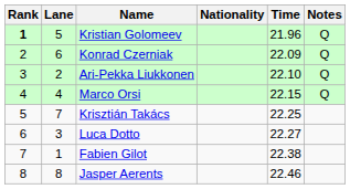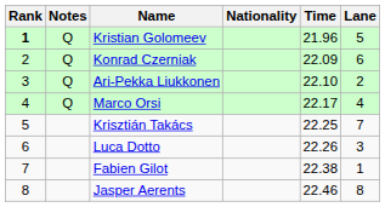columns swapped: Lane <-> Notes
Marco Orsi | Time: 22.15 -> 22.17
Luca Dotto | Time: 22.27 -> 22.26
